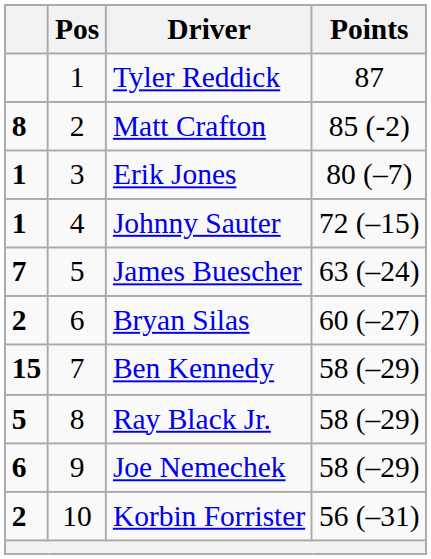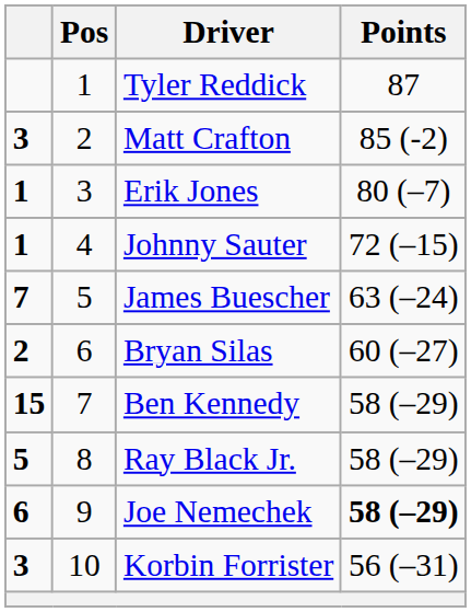Matt Crafton | column 1: 8 -> 3
Joe Nemechek | Points: normal -> bold
Korbin Forrister | column 1: 2 -> 3
